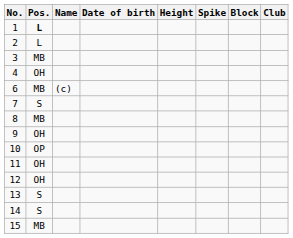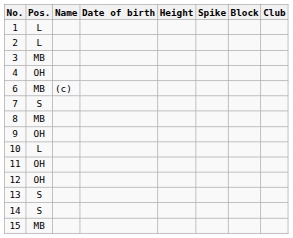1 | Pos.: bold -> normal
10 | Pos.: OP -> L
